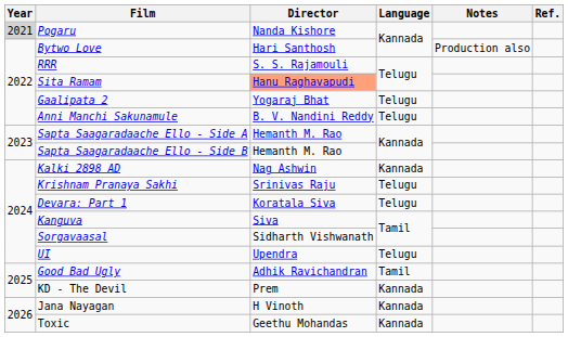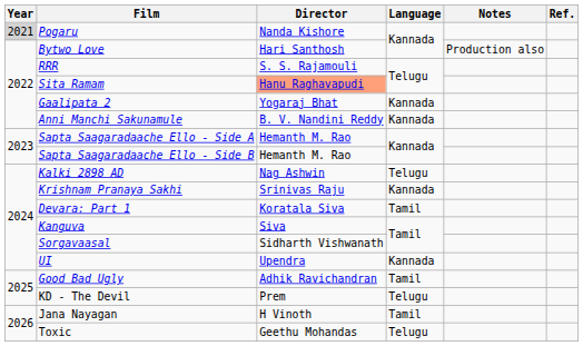Gaalipata 2 | Language: Telugu -> Kannada
Anni Manchi Sakunamule | Language: Telugu -> Kannada
Kalki 2898 AD | Language: Kannada -> Telugu
Krishnam Pranaya Sakhi | Language: Telugu -> Kannada
Devara: Part 1 | Language: Telugu -> Tamil
UI | Language: Telugu -> Kannada
KD - The Devil | Language: Kannada -> Telugu
Jana Nayagan | Language: Kannada -> Tamil
Toxic | Language: Kannada -> Telugu
